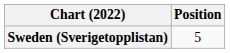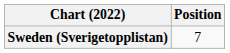Sweden (Sverigetopplistan) | Position: 5 -> 7
